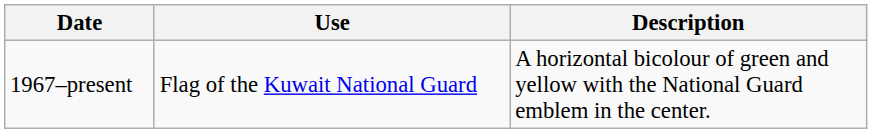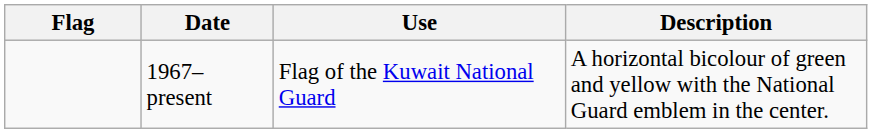+ column: Flag
